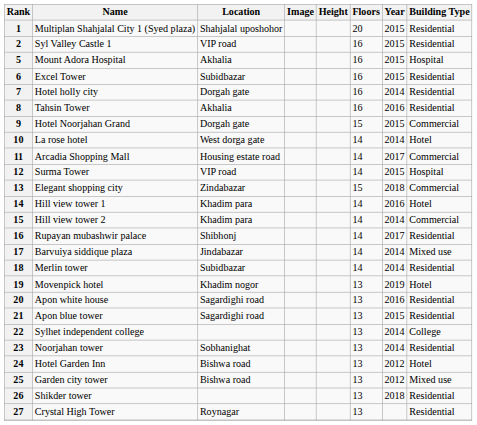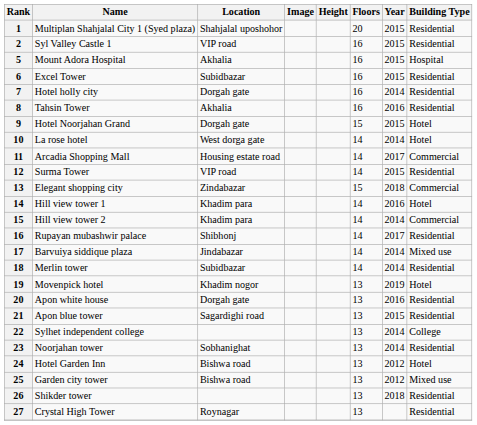Hotel Noorjahan Grand | Building Type: Commercial -> Hotel
Surma Tower | Building Type: Hospital -> Residential
Apon white house | Location: Sagardighi road -> Dorgah gate
